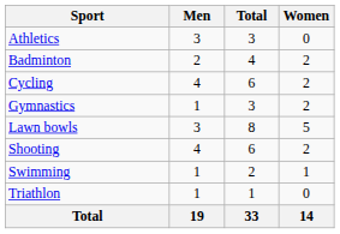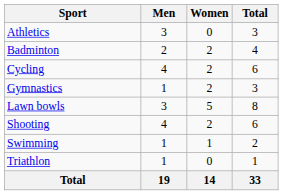columns swapped: Women <-> Total
